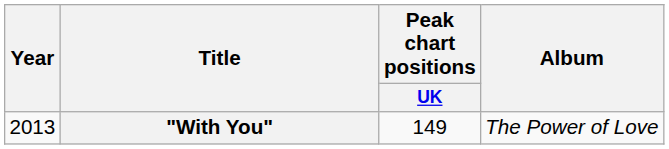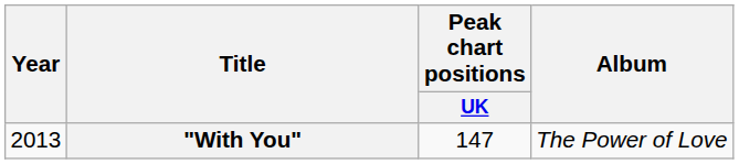"With You" | Peak chart positions / UK: 149 -> 147
